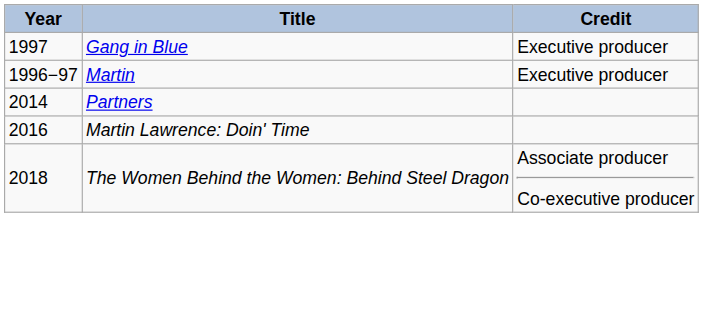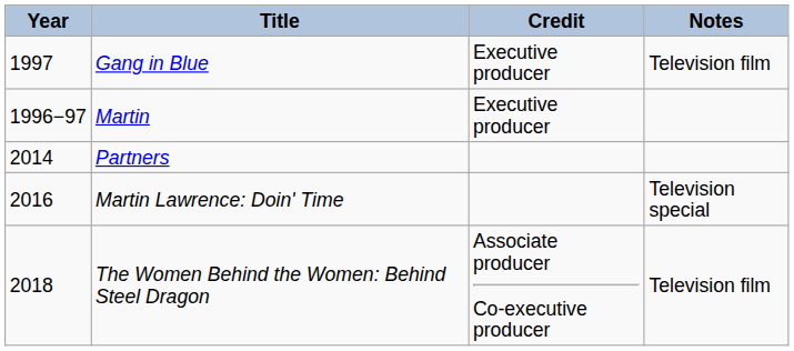+ column: Notes | Television film | Television special | Television film
